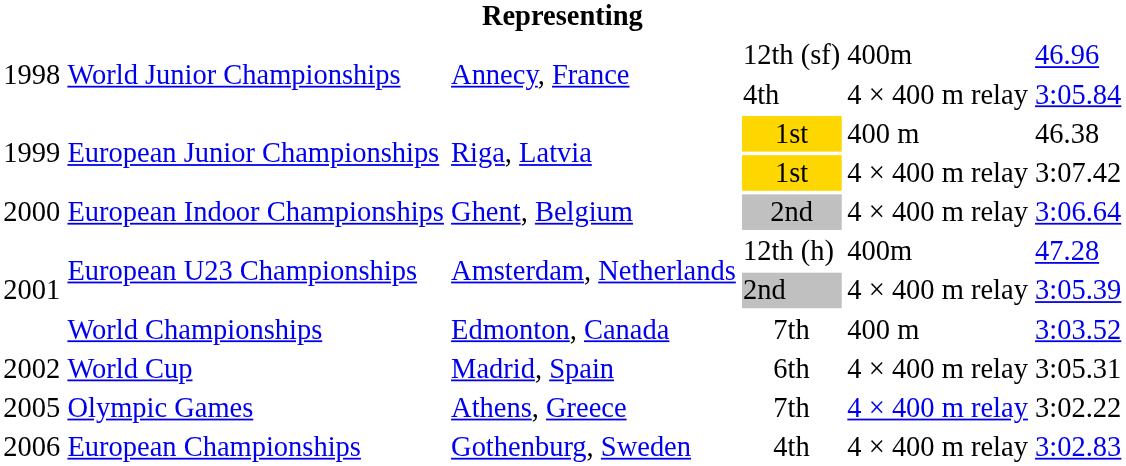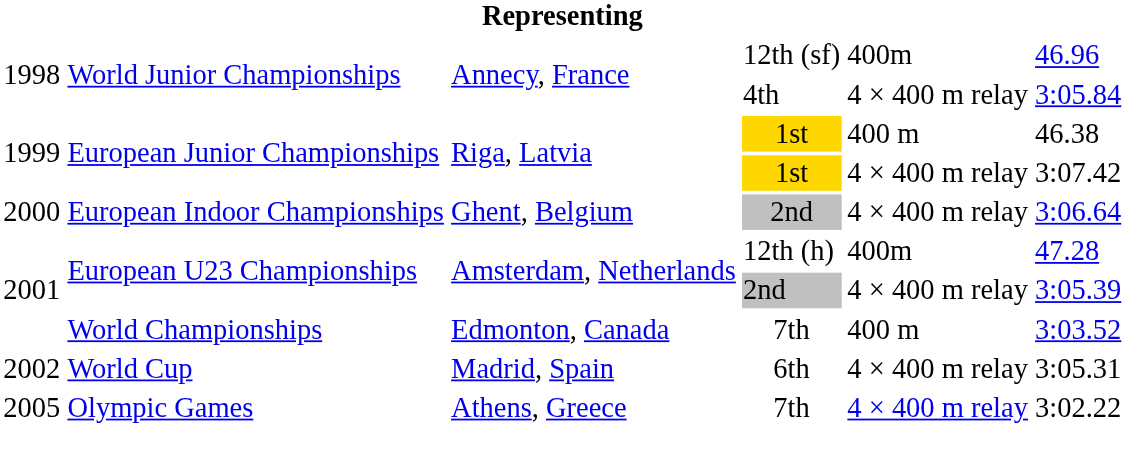- row: 2006 | European Championships | Gothenburg, Sweden | 4th | 4 × 400 m relay | 3:02.83
